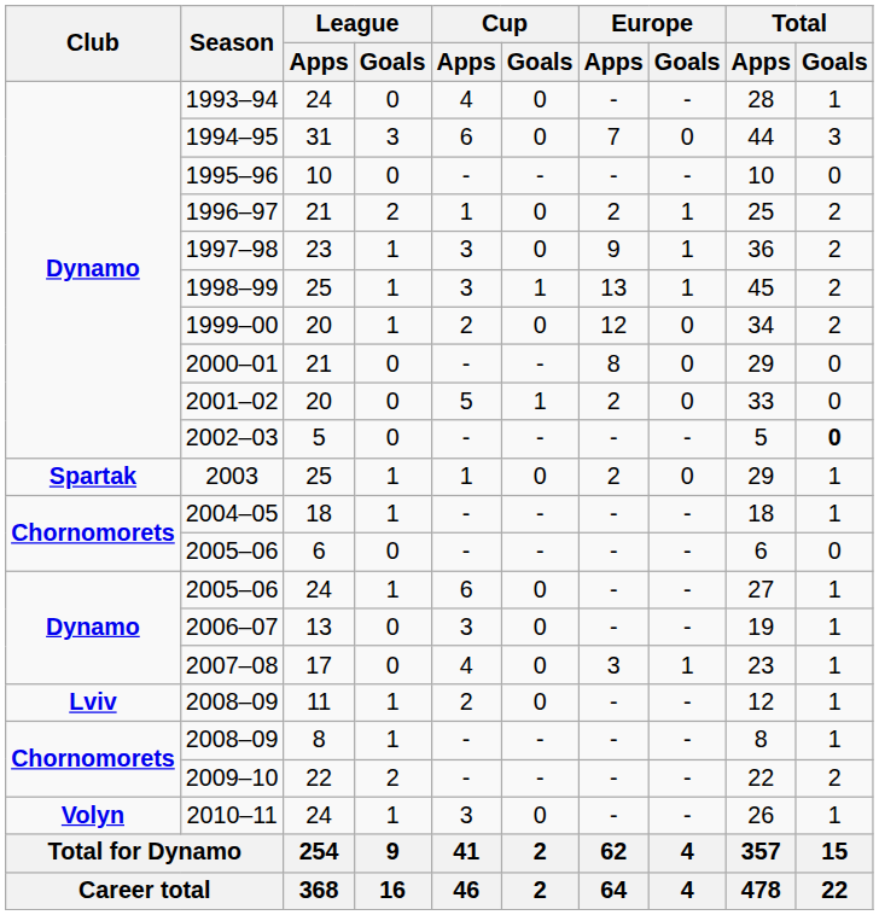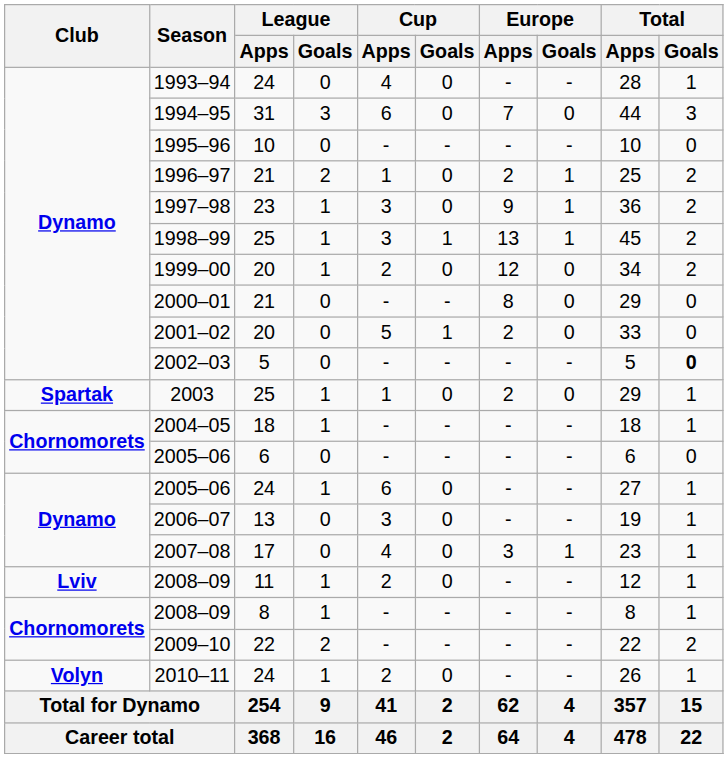2010–11 | Cup / Apps: 3 -> 2
